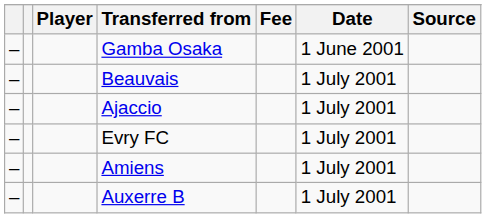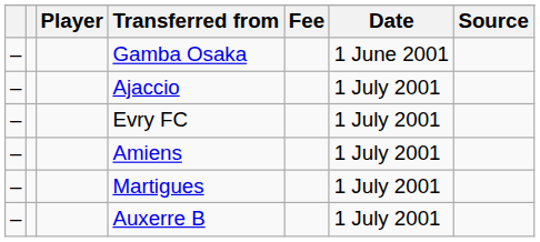- row: – | Beauvais | 1 July 2001
+ row: – | Martigues | 1 July 2001
